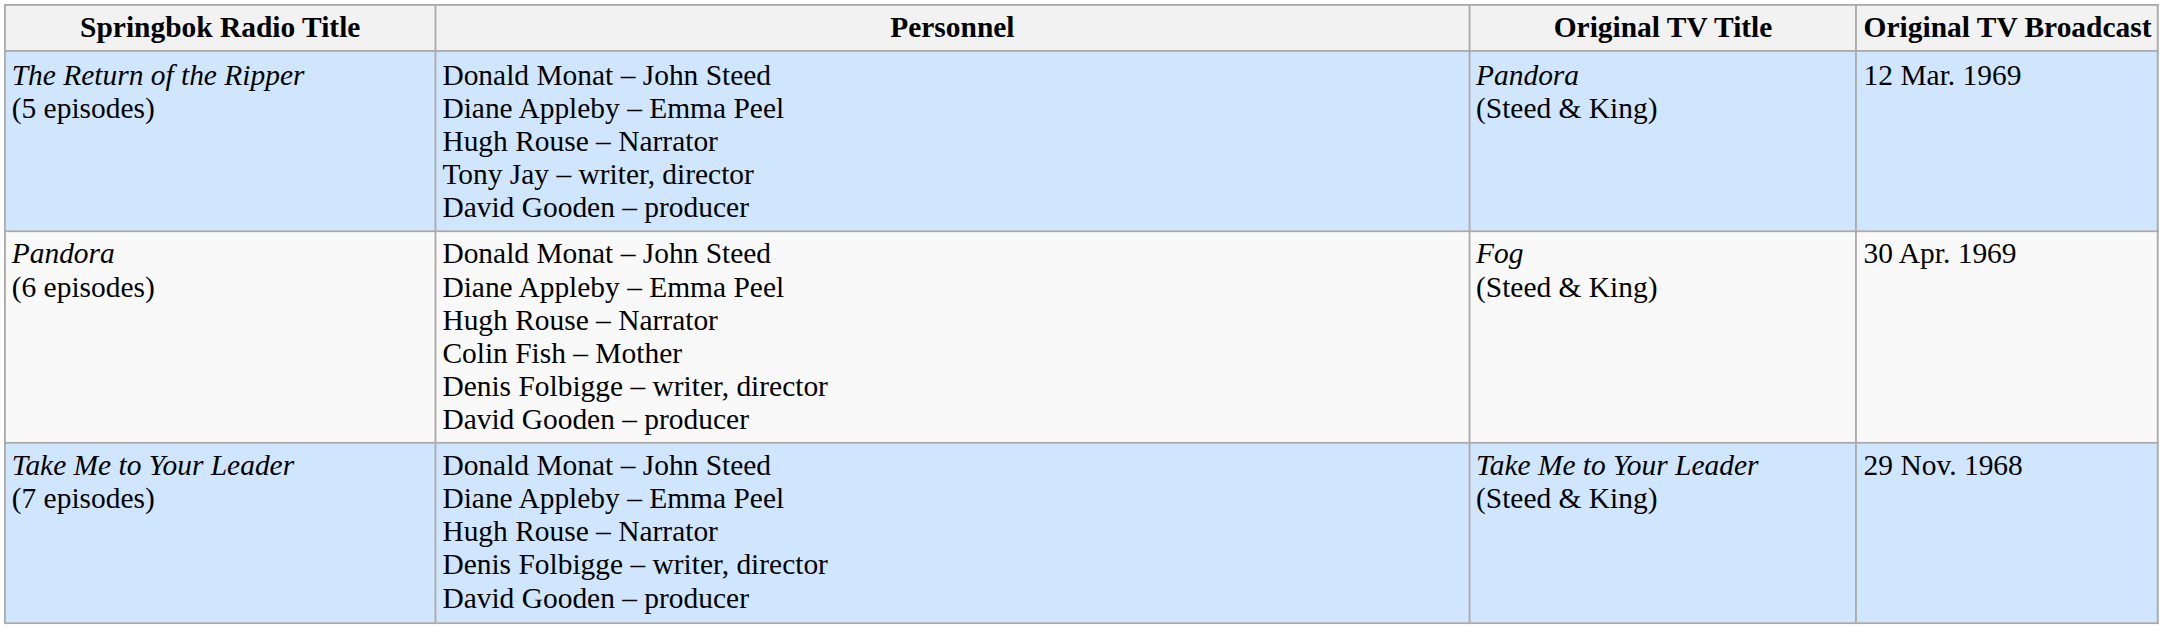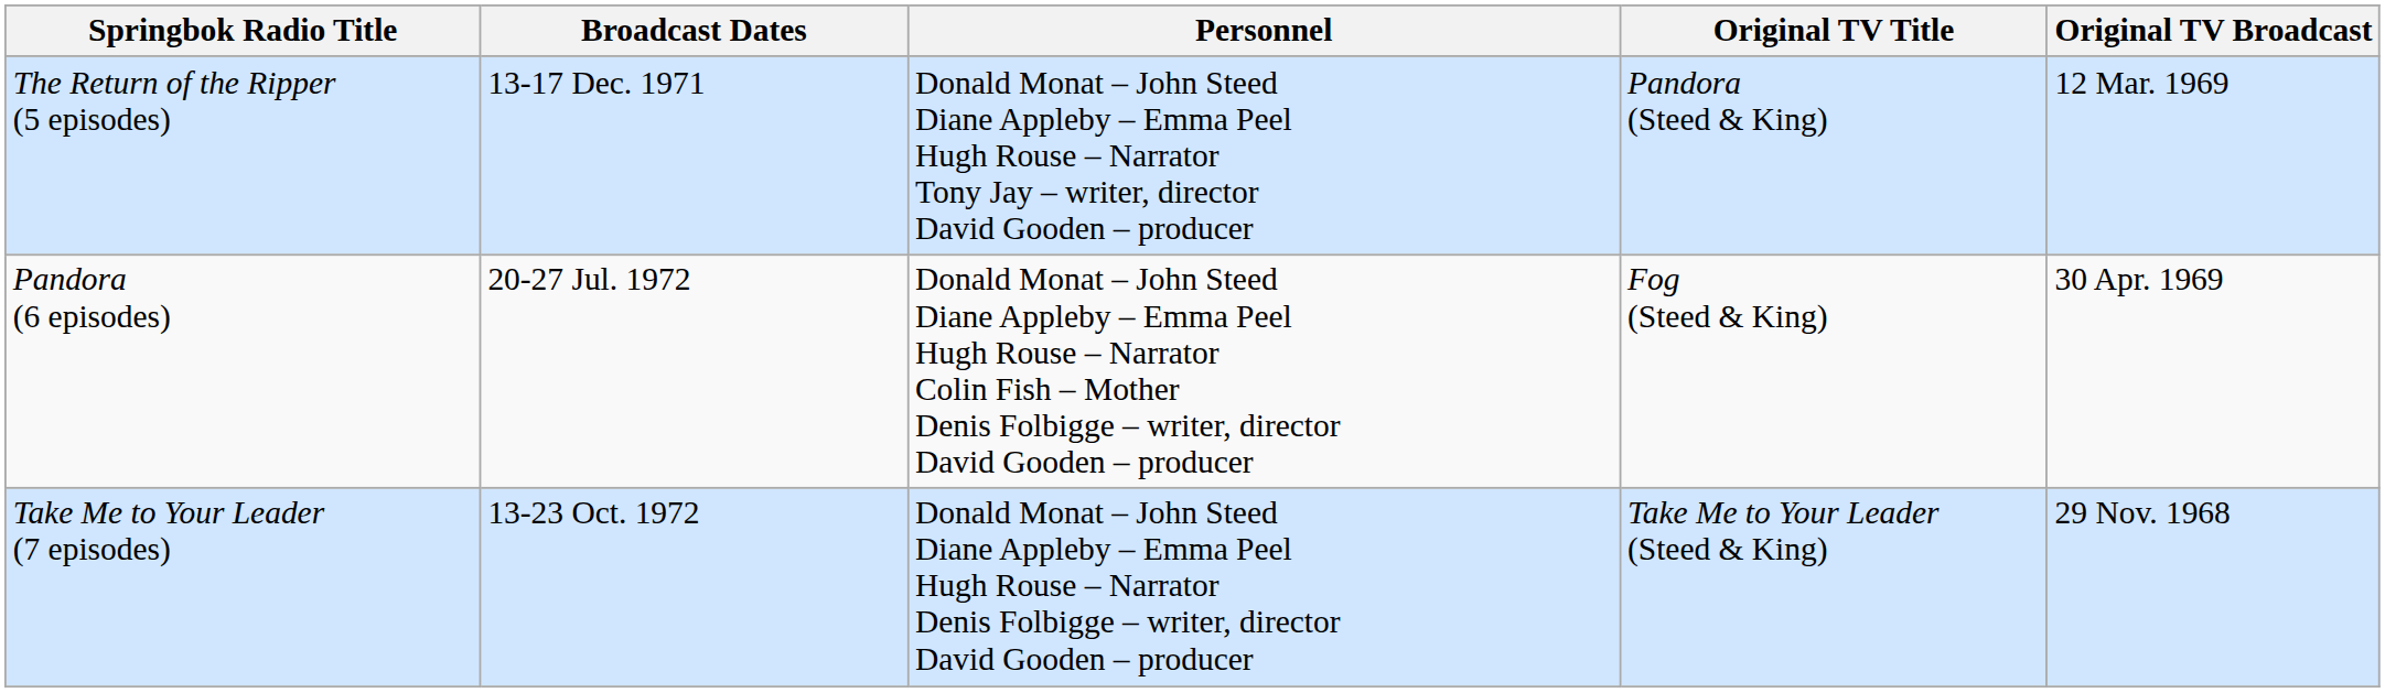+ column: Broadcast Dates | 13-17 Dec. 1971 | 20-27 Jul. 1972 | 13-23 Oct. 1972
